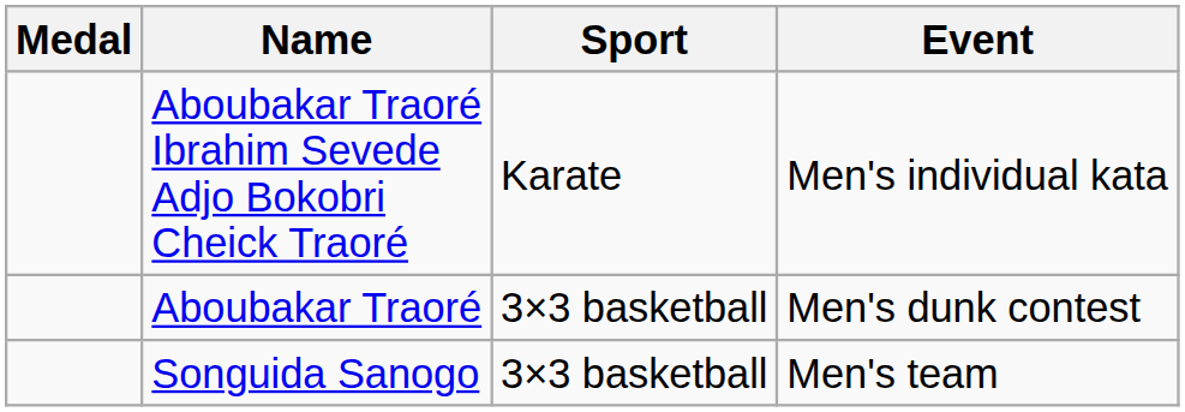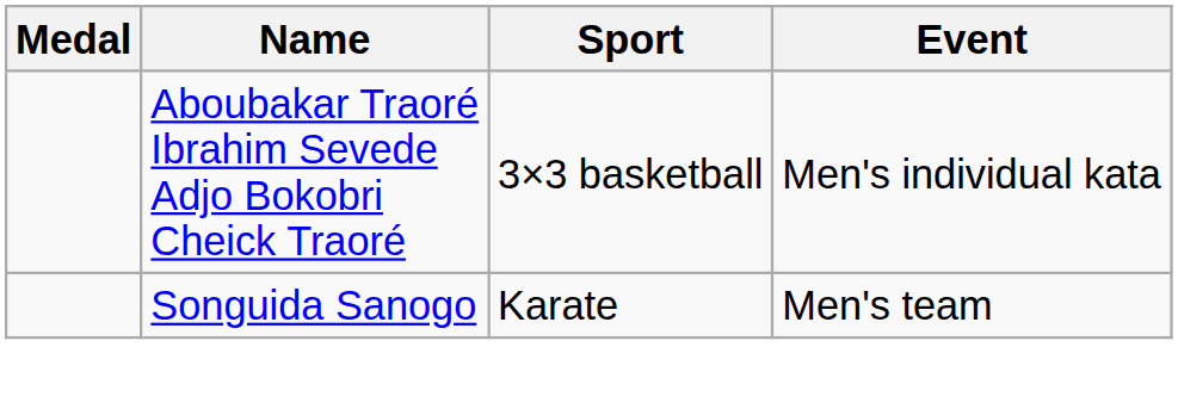Aboubakar Traoré Ibrahim Sevede Adjo Bokobri Cheick Traoré | Sport: Karate -> 3×3 basketball
- row: Aboubakar Traoré | 3×3 basketball | Men's dunk contest
Songuida Sanogo | Sport: 3×3 basketball -> Karate
